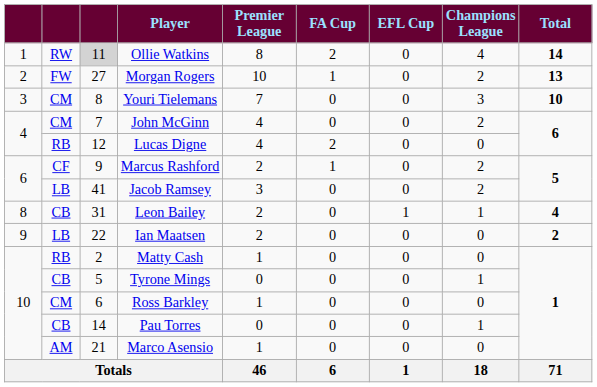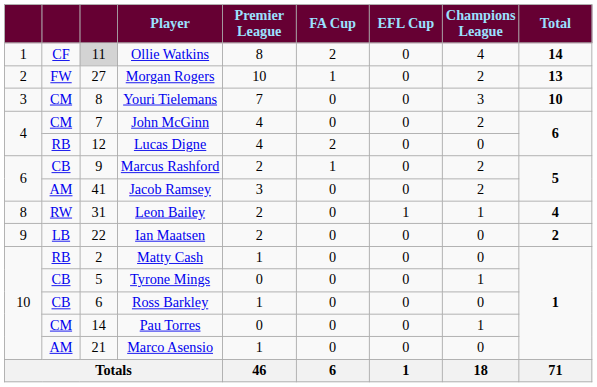Ollie Watkins | column 2: RW -> CF
Marcus Rashford | column 2: CF -> CB
Jacob Ramsey | column 2: LB -> AM
Leon Bailey | column 2: CB -> RW
Ross Barkley | column 2: CM -> CB
Pau Torres | column 2: CB -> CM
